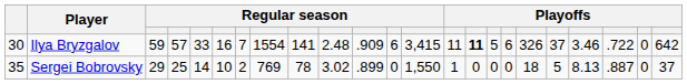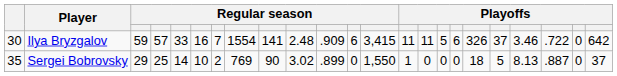Ilya Bryzgalov | column 15: bold -> normal
Sergei Bobrovsky | column 9: 78 -> 90
